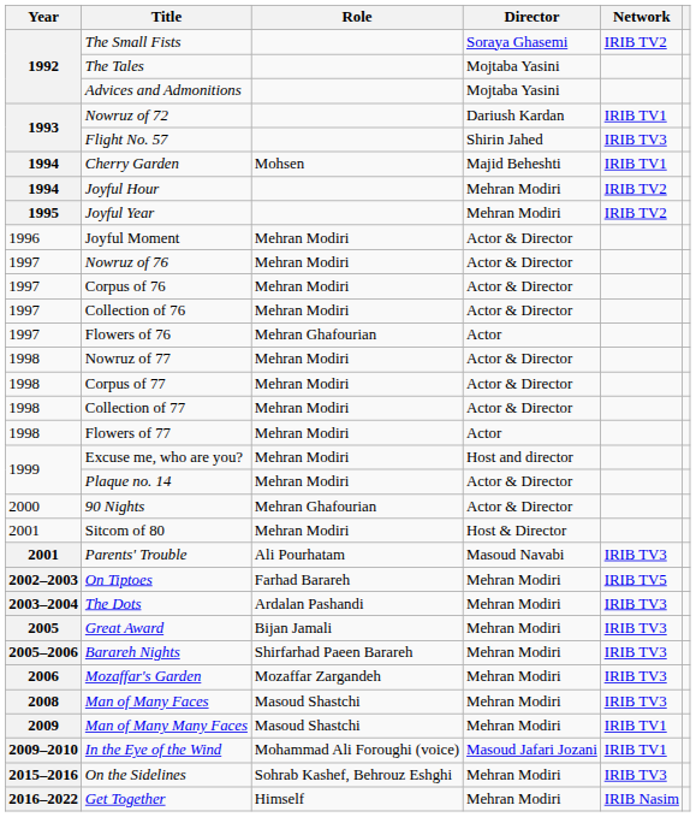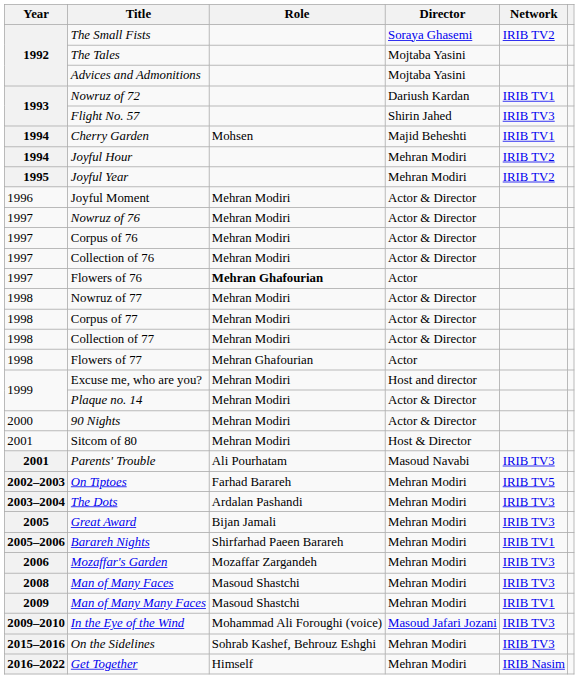Flowers of 76 | Role: normal -> bold
Flowers of 77 | Role: Mehran Modiri -> Mehran Ghafourian
90 Nights | Role: Mehran Ghafourian -> Mehran Modiri
Barareh Nights | Network: IRIB TV3 -> IRIB TV1
In the Eye of the Wind | Network: IRIB TV1 -> IRIB TV3
